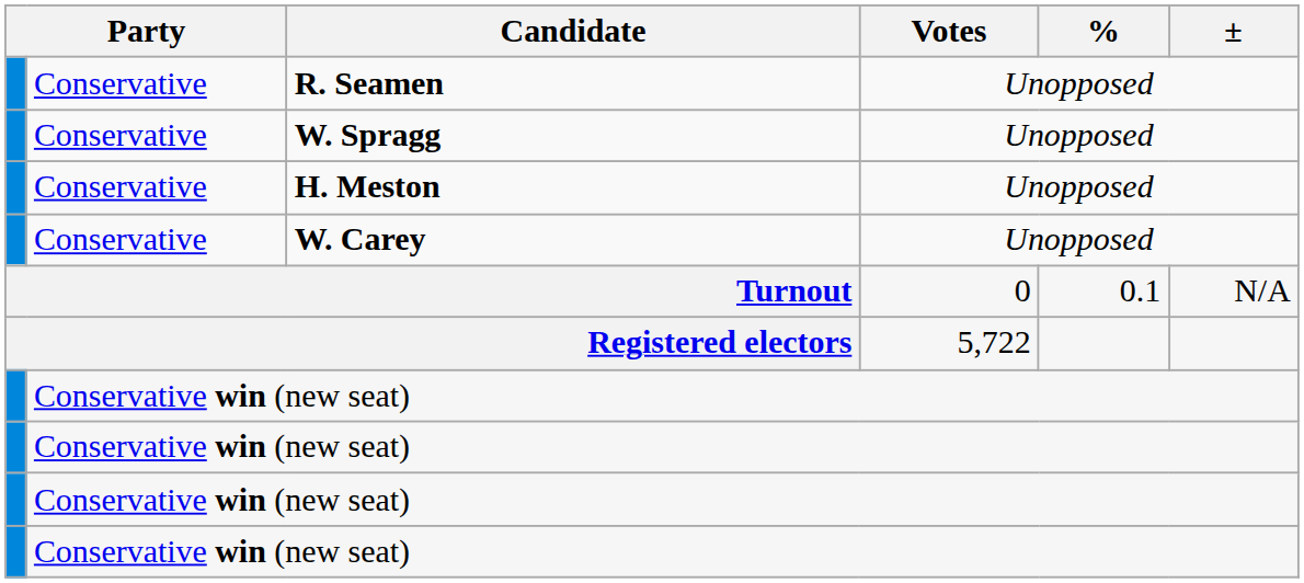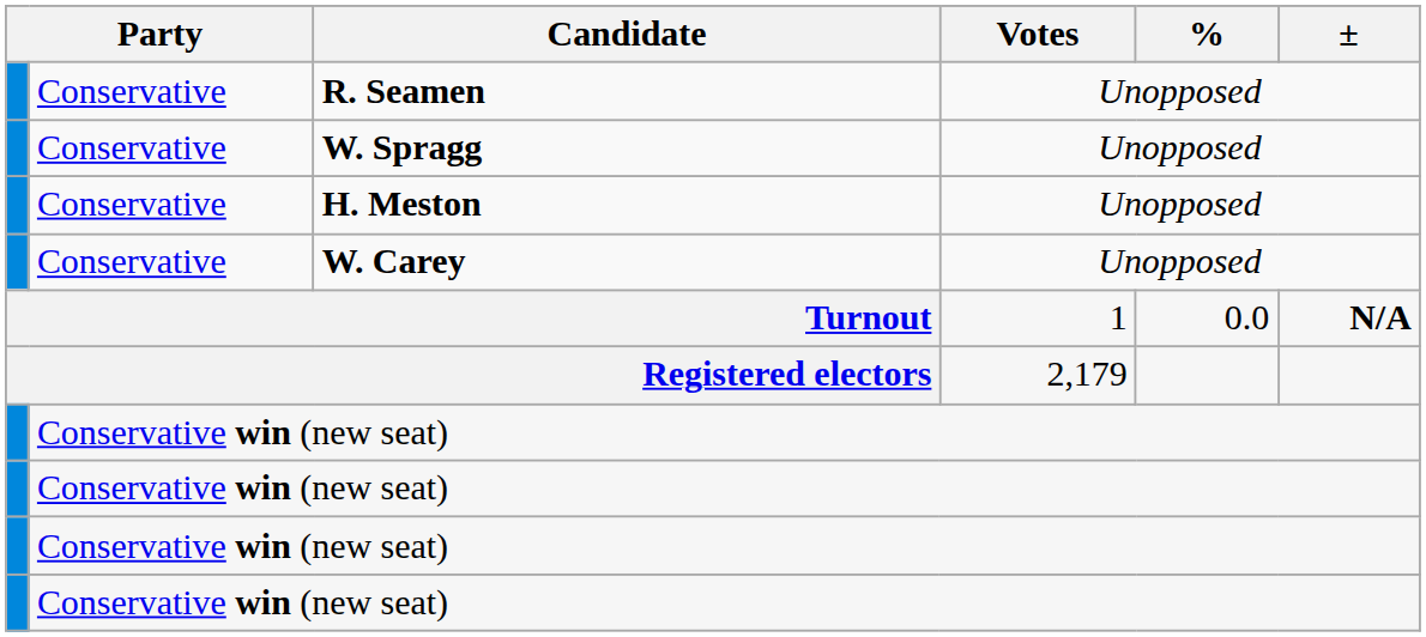Turnout | Votes: 0 -> 1
Turnout | %: 0.1 -> 0.0
Turnout | ±: normal -> bold
Registered electors | Votes: 5,722 -> 2,179
